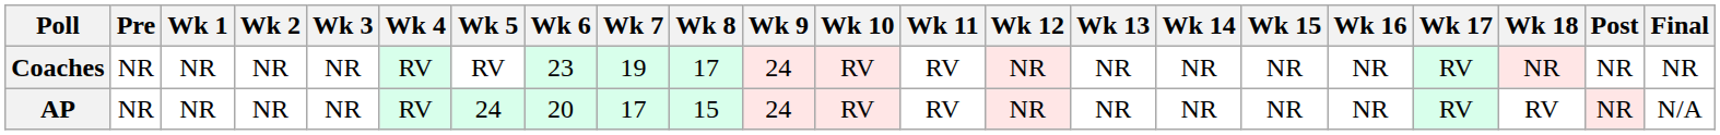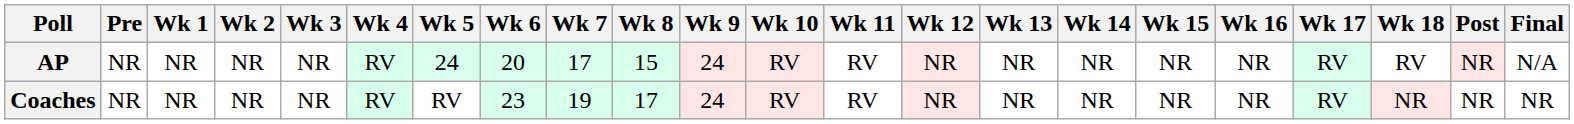rows swapped: AP <-> Coaches
